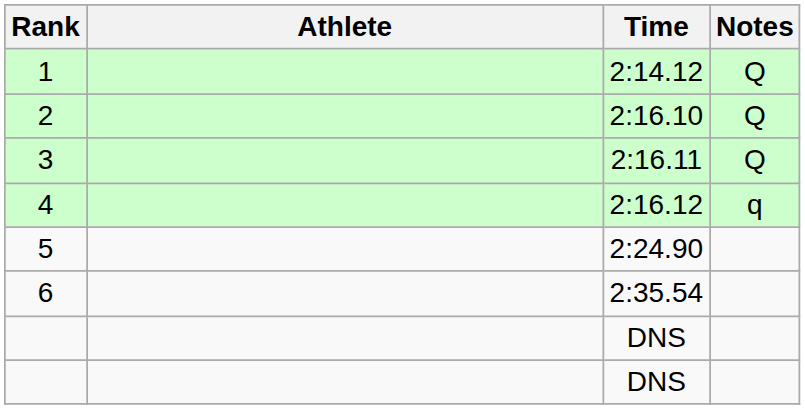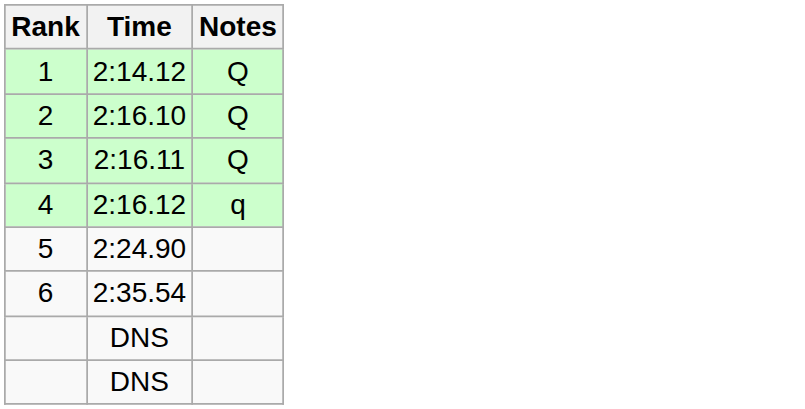- column: Athlete
